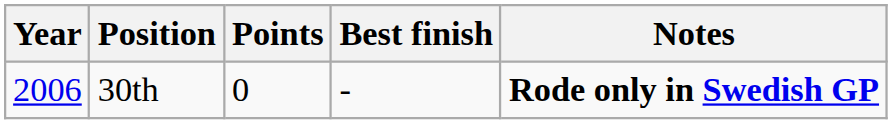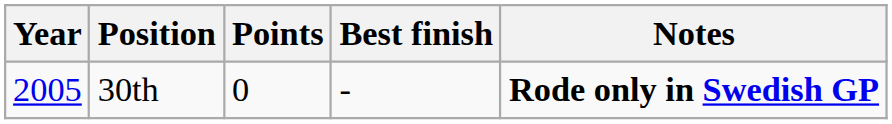30th | Year: 2006 -> 2005
